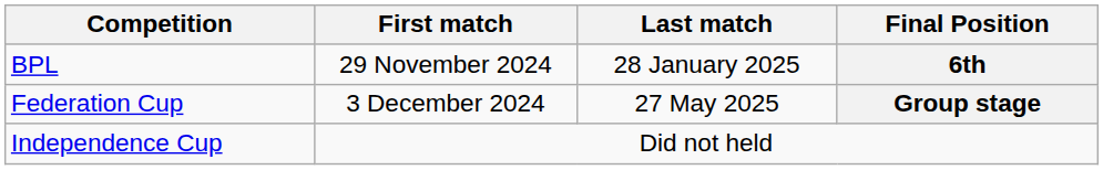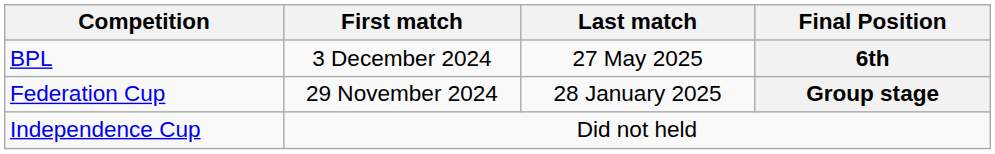BPL | First match: 29 November 2024 -> 3 December 2024
BPL | Last match: 28 January 2025 -> 27 May 2025
Federation Cup | First match: 3 December 2024 -> 29 November 2024
Federation Cup | Last match: 27 May 2025 -> 28 January 2025
